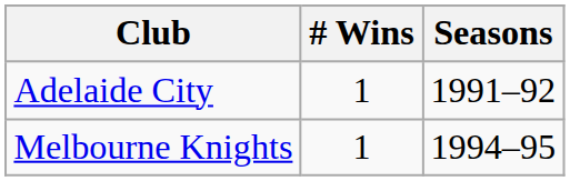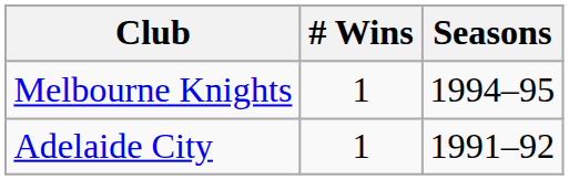rows swapped: Adelaide City <-> Melbourne Knights
